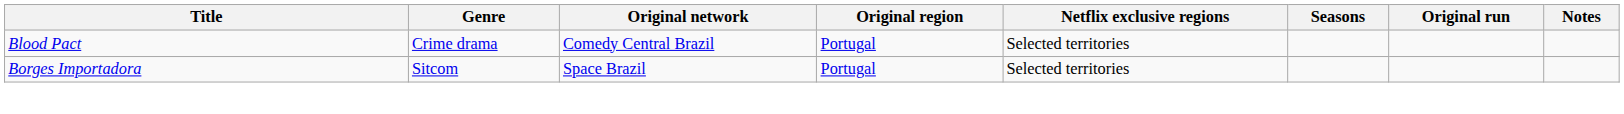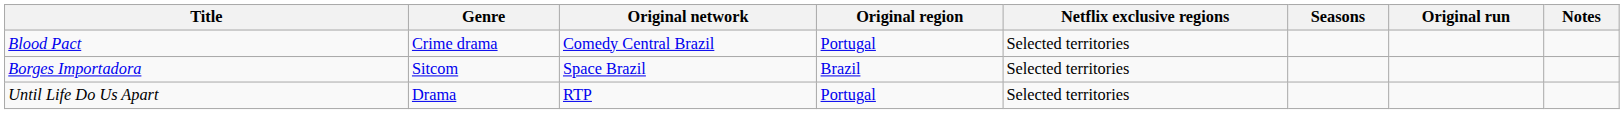Borges Importadora | Original region: Portugal -> Brazil
+ row: Until Life Do Us Apart | Drama | RTP | Portugal | Selected territories
